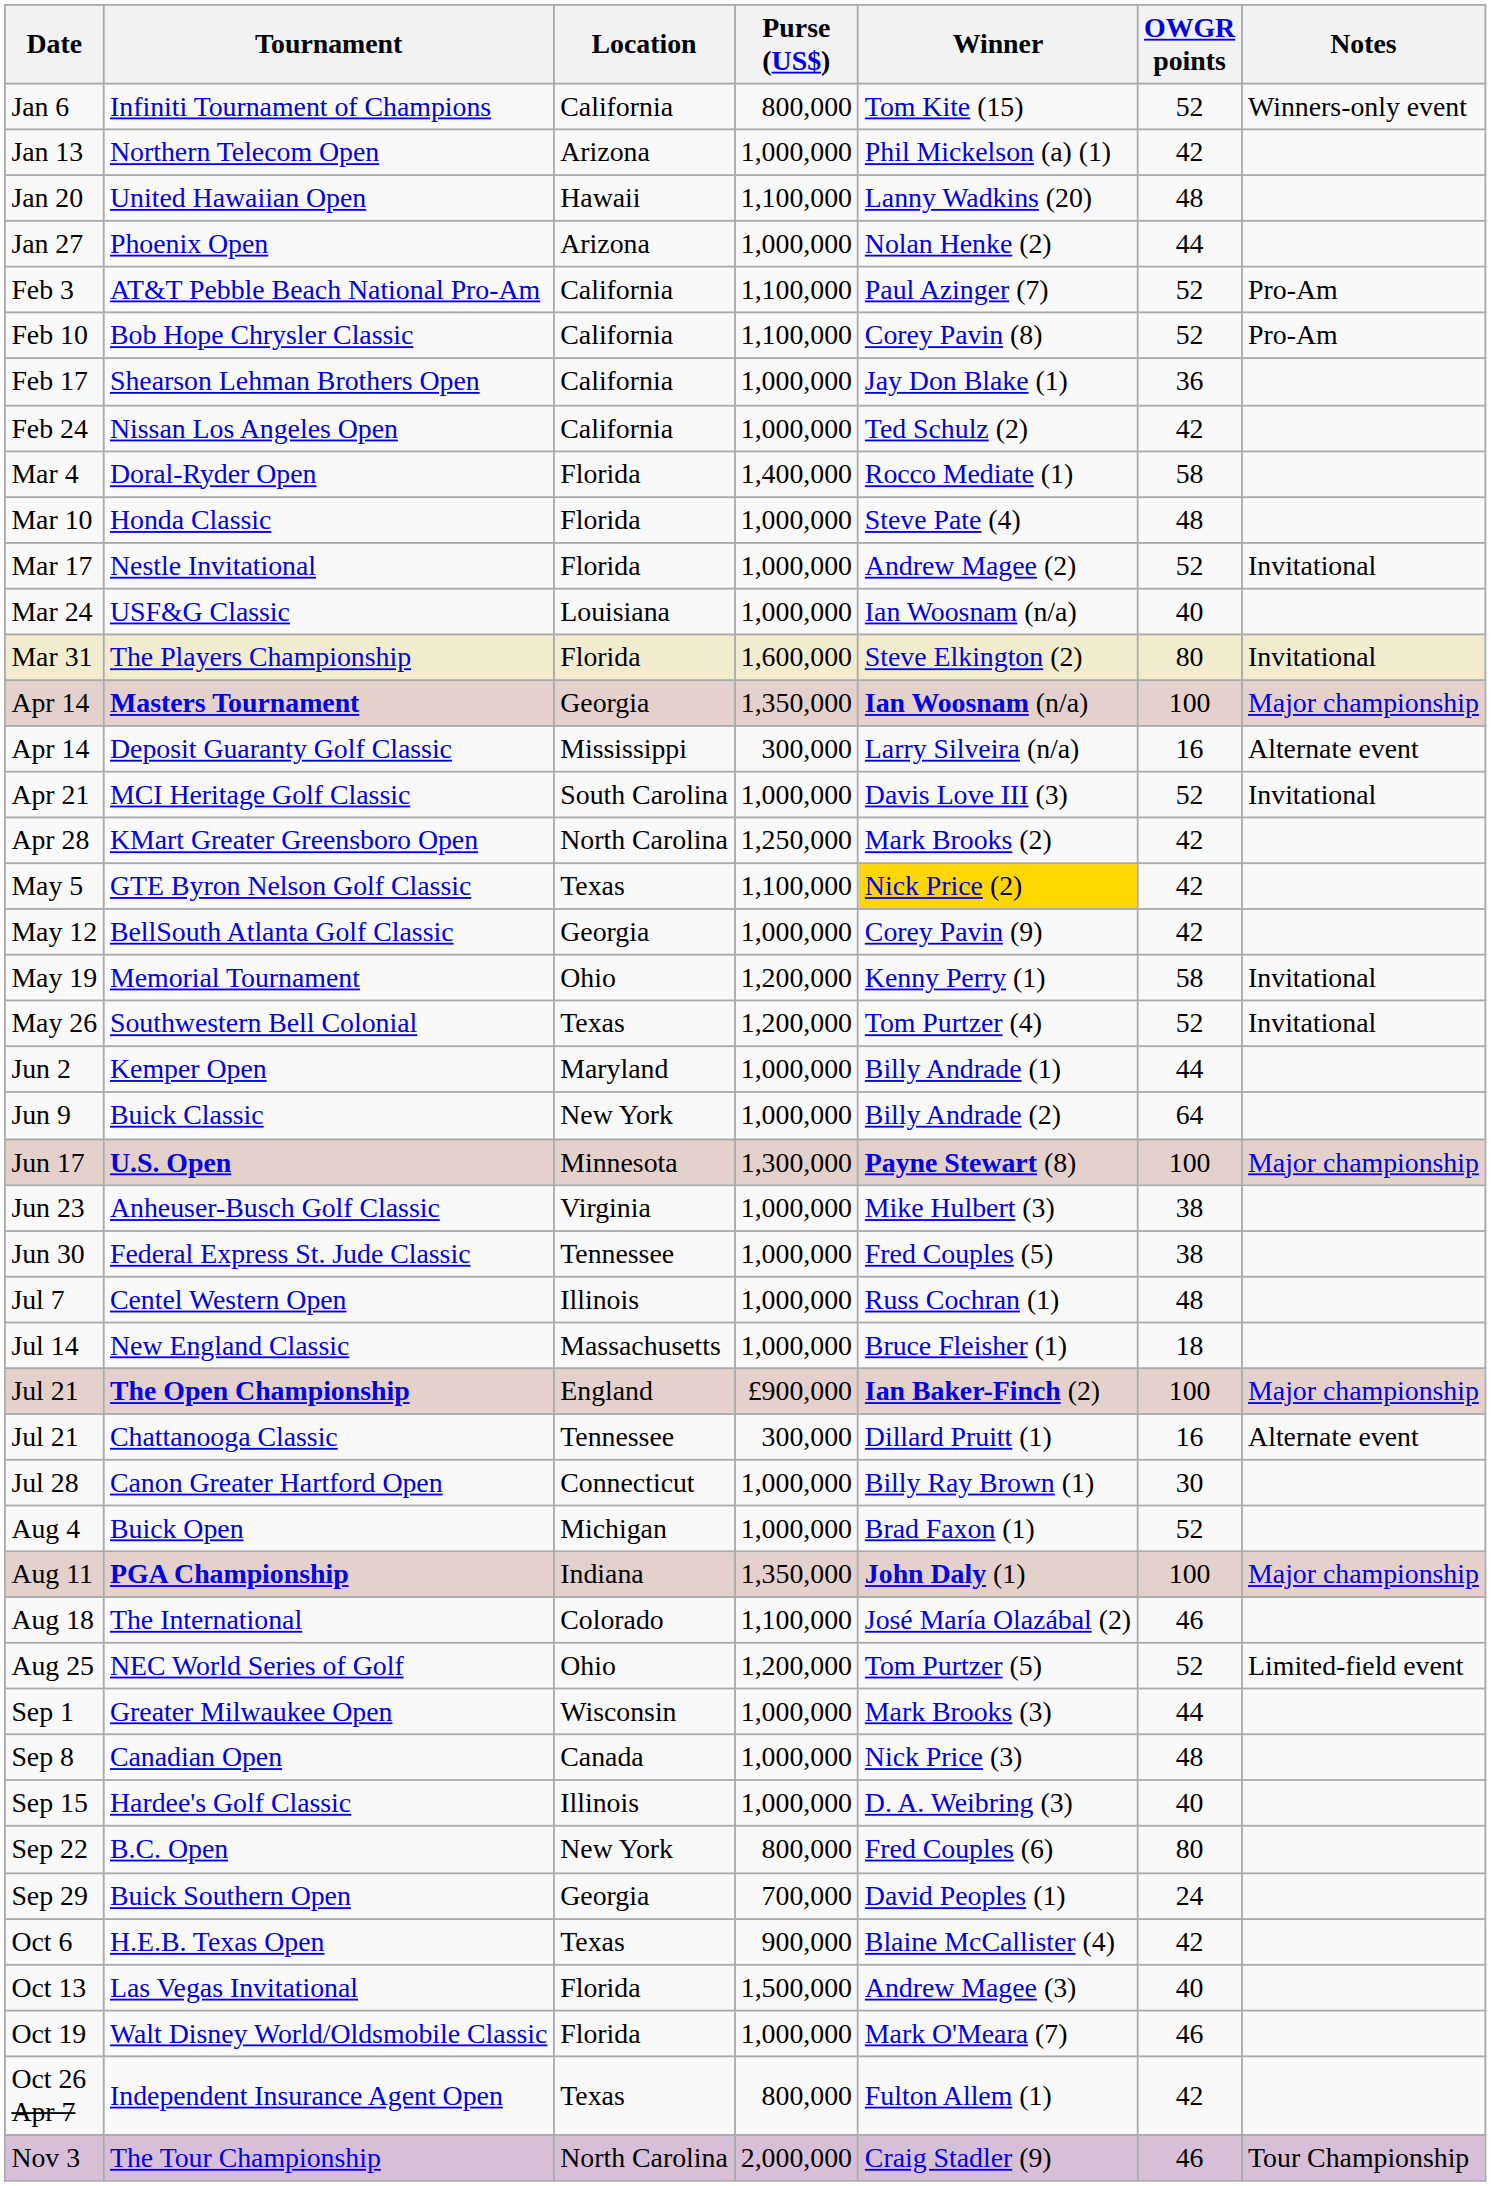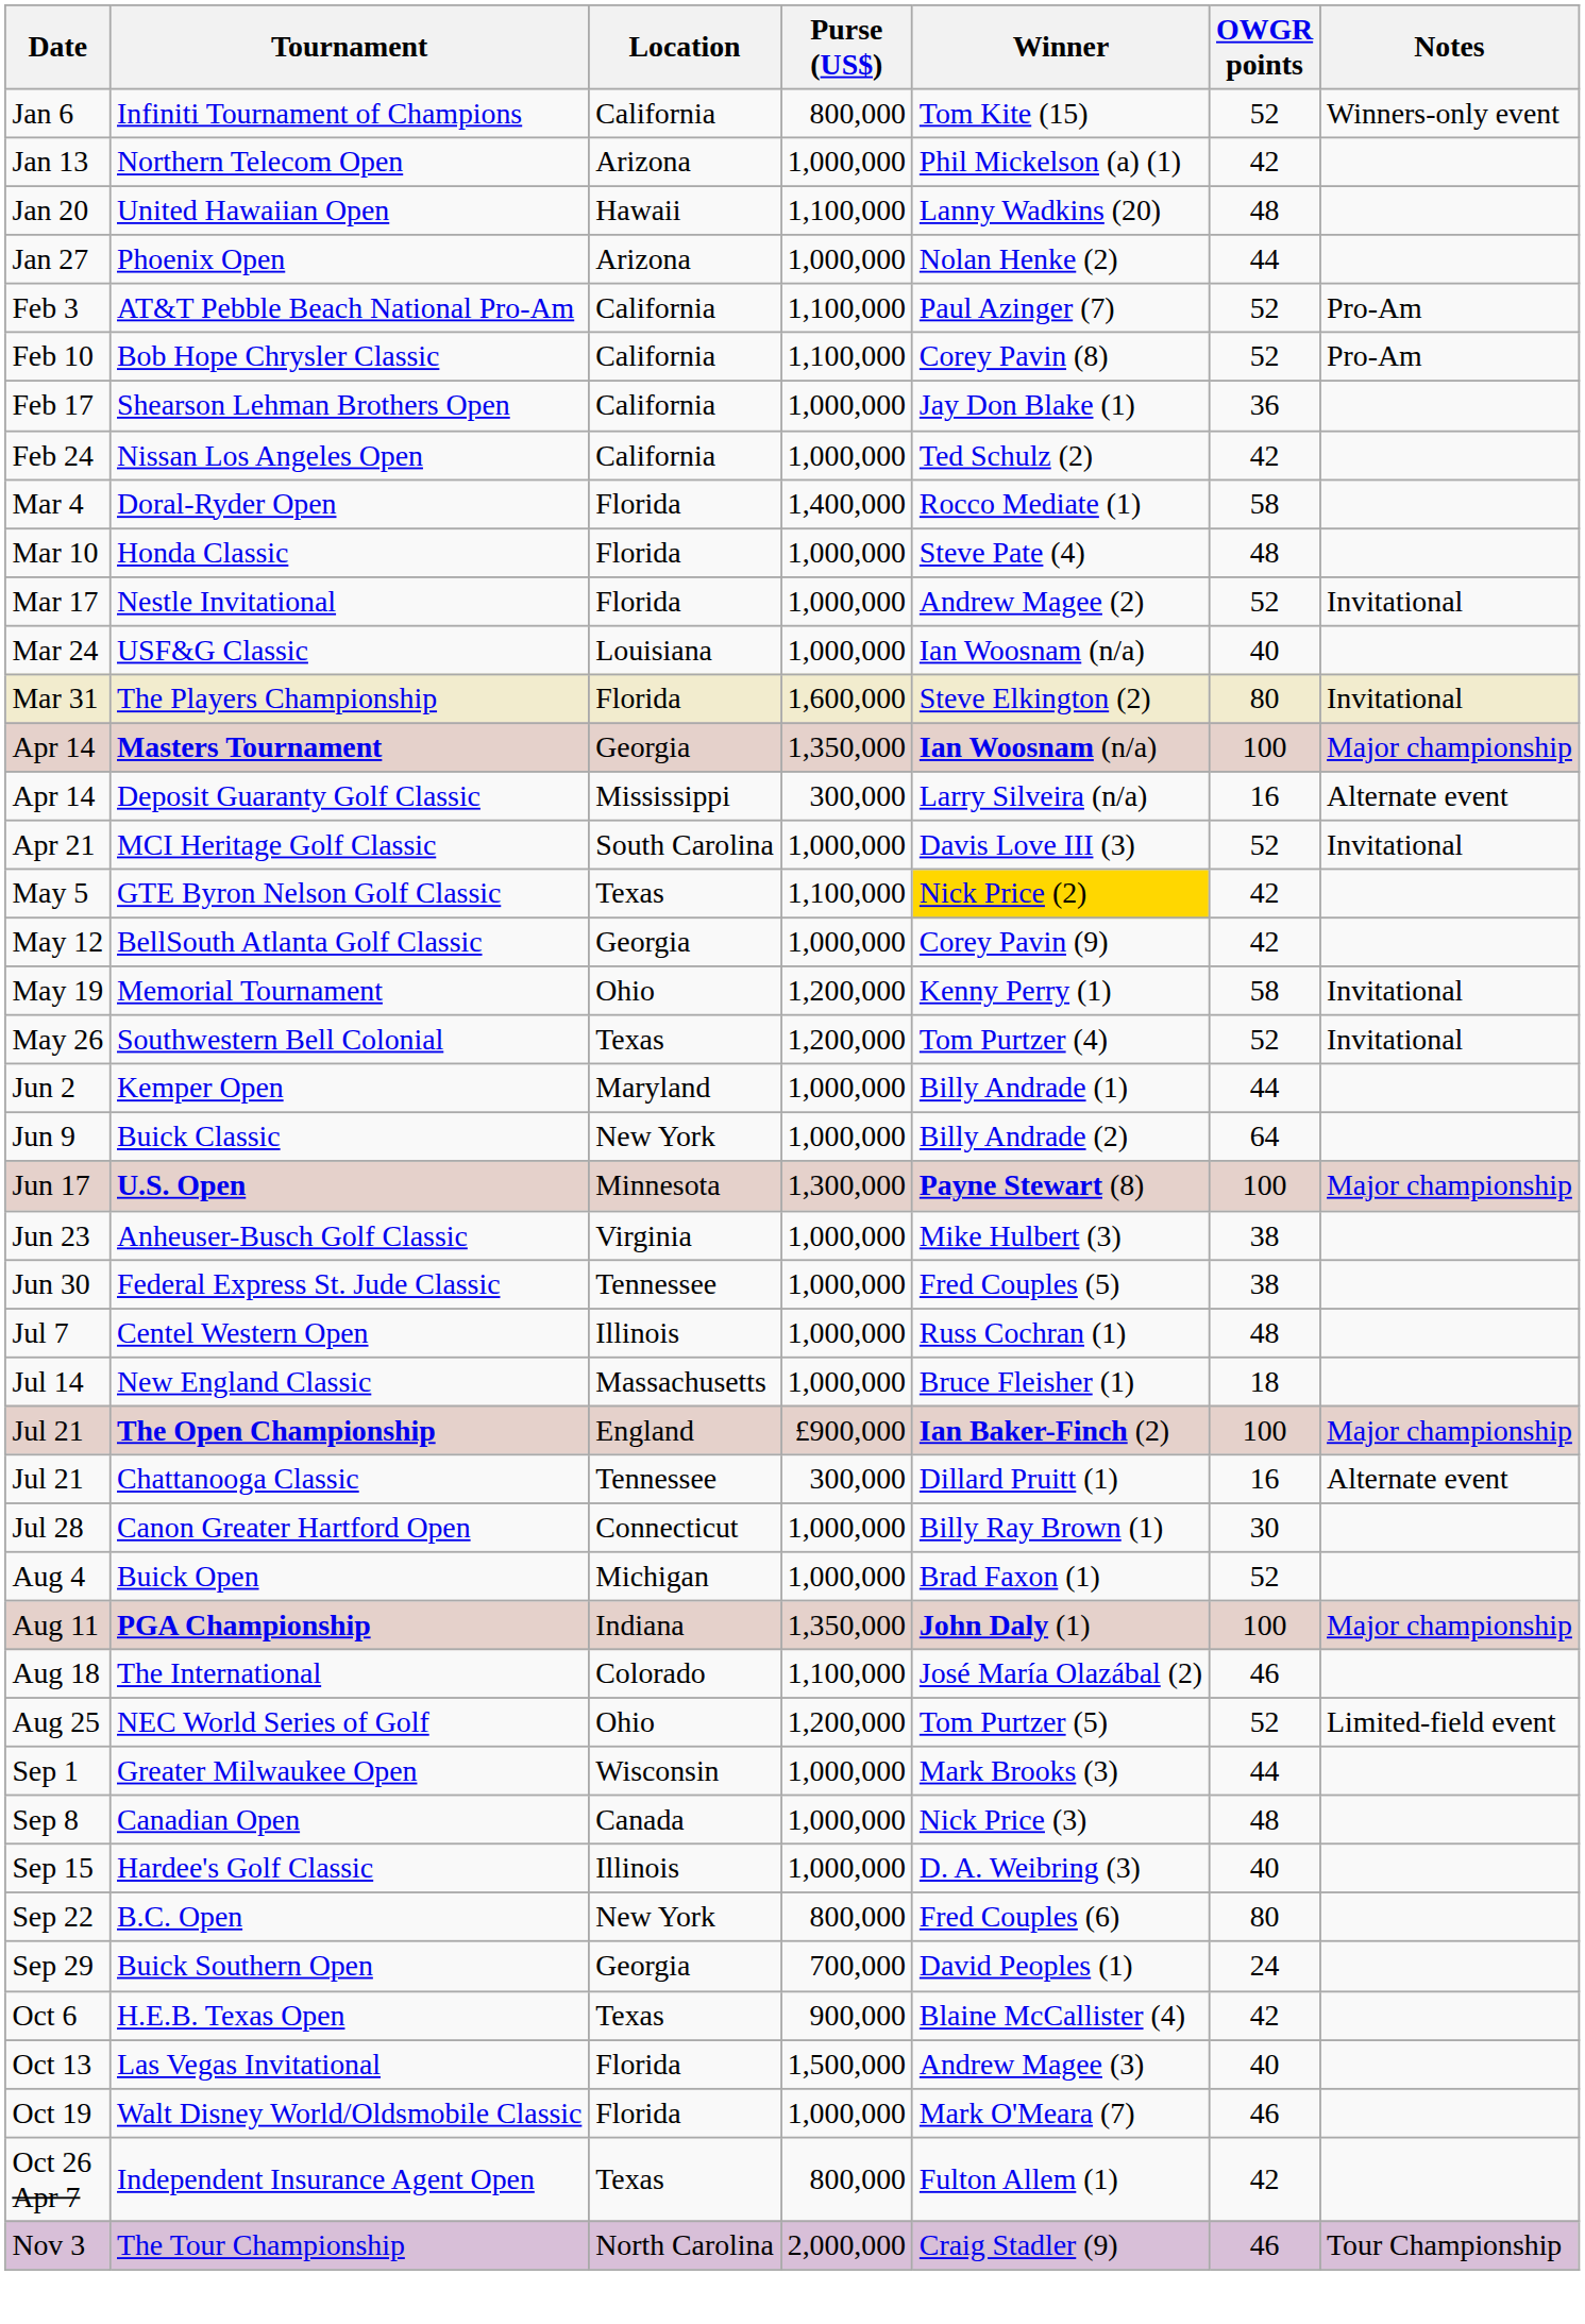- row: Apr 28 | KMart Greater Greensboro Open | North Carolina | 1,250,000 | Mark Brooks (2) | 42
